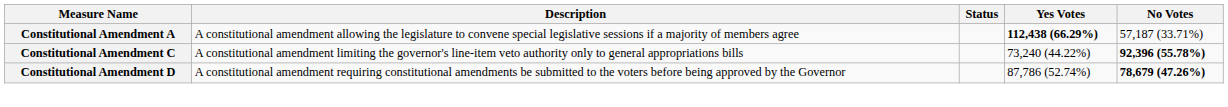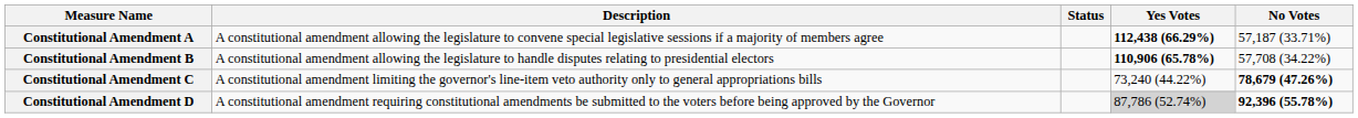+ row: Constitutional Amendment B | A constitutional amendment allowing the legislature to handle disputes relating to presidential electors | 110,906 (65.78%) | 57,708 (34.22%)
Constitutional Amendment C | No Votes: 92,396 (55.78%) -> 78,679 (47.26%)
Constitutional Amendment D | Yes Votes: no background -> lightgrey background
Constitutional Amendment D | No Votes: 78,679 (47.26%) -> 92,396 (55.78%)
